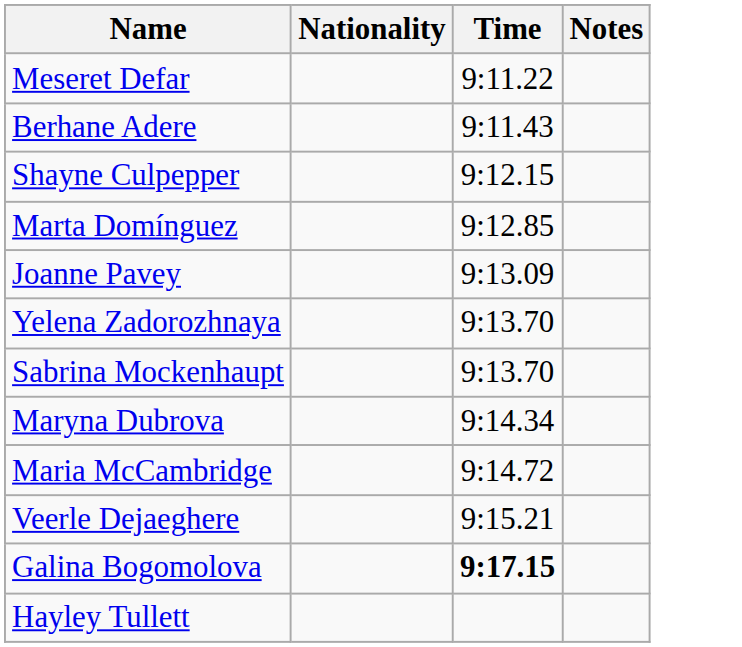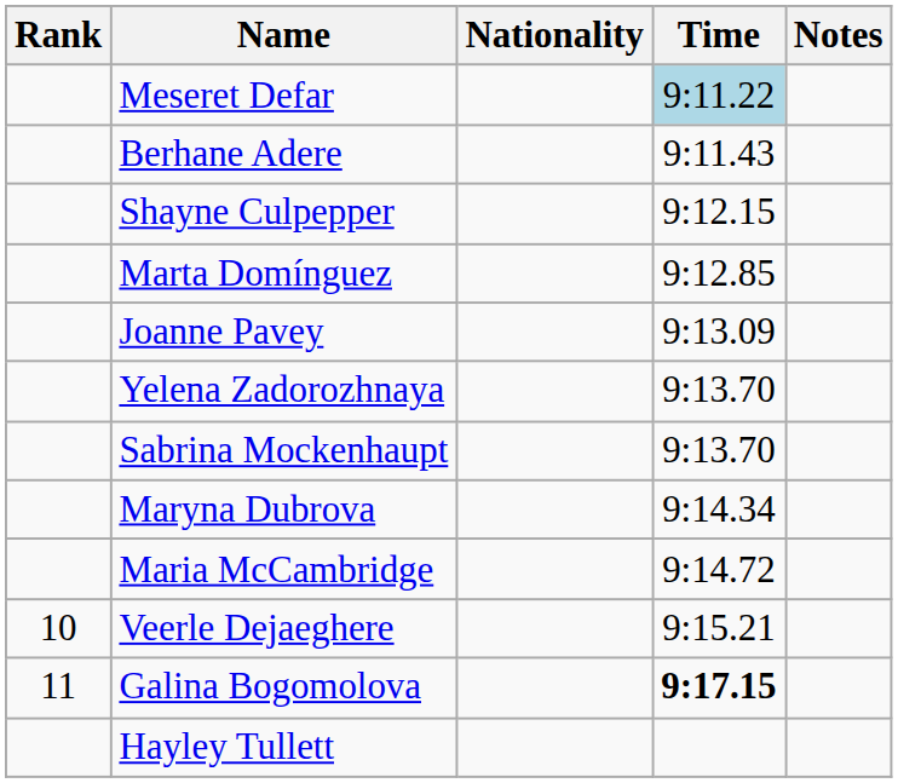+ column: Rank | 10 | 11
Meseret Defar | Time: no background -> lightblue background
